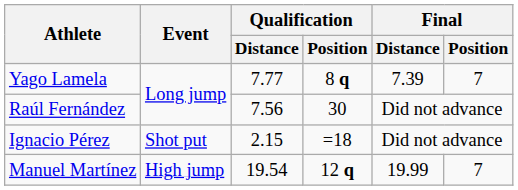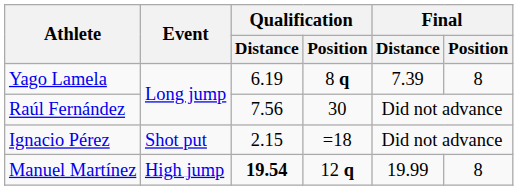Yago Lamela | Qualification / Distance: 7.77 -> 6.19
Yago Lamela | Final / Position: 7 -> 8
Manuel Martínez | Qualification / Distance: normal -> bold
Manuel Martínez | Final / Position: 7 -> 8
